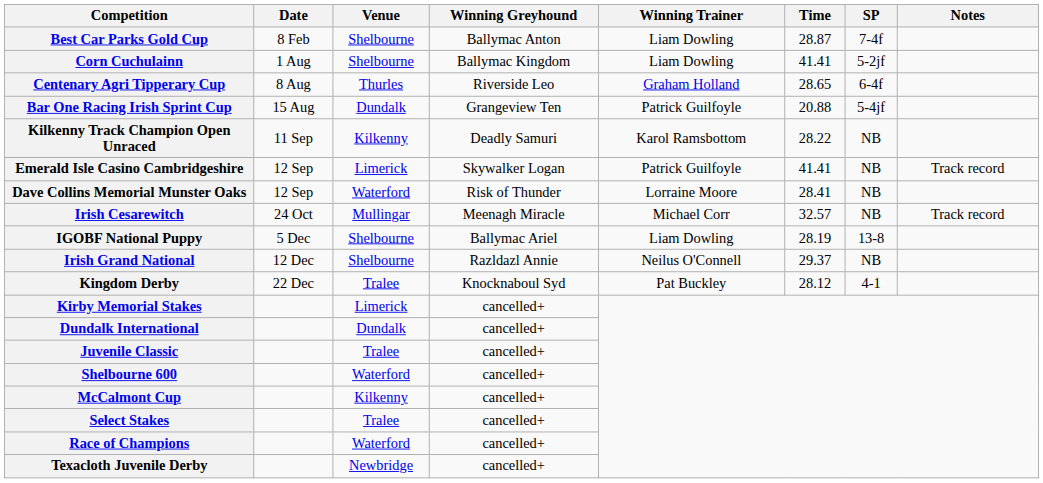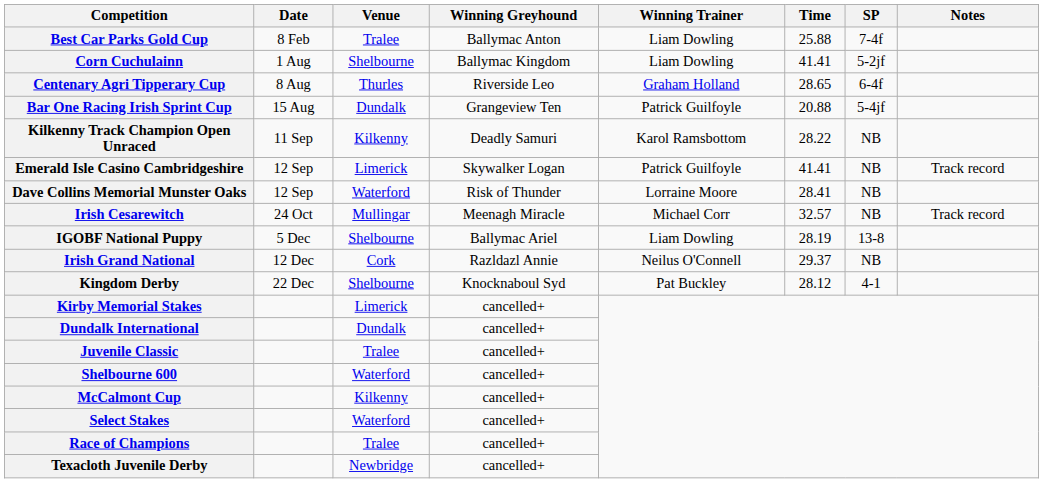Best Car Parks Gold Cup | Venue: Shelbourne -> Tralee
Best Car Parks Gold Cup | Time: 28.87 -> 25.88
Irish Grand National | Venue: Shelbourne -> Cork
Kingdom Derby | Venue: Tralee -> Shelbourne
Select Stakes | Venue: Tralee -> Waterford
Race of Champions | Venue: Waterford -> Tralee
